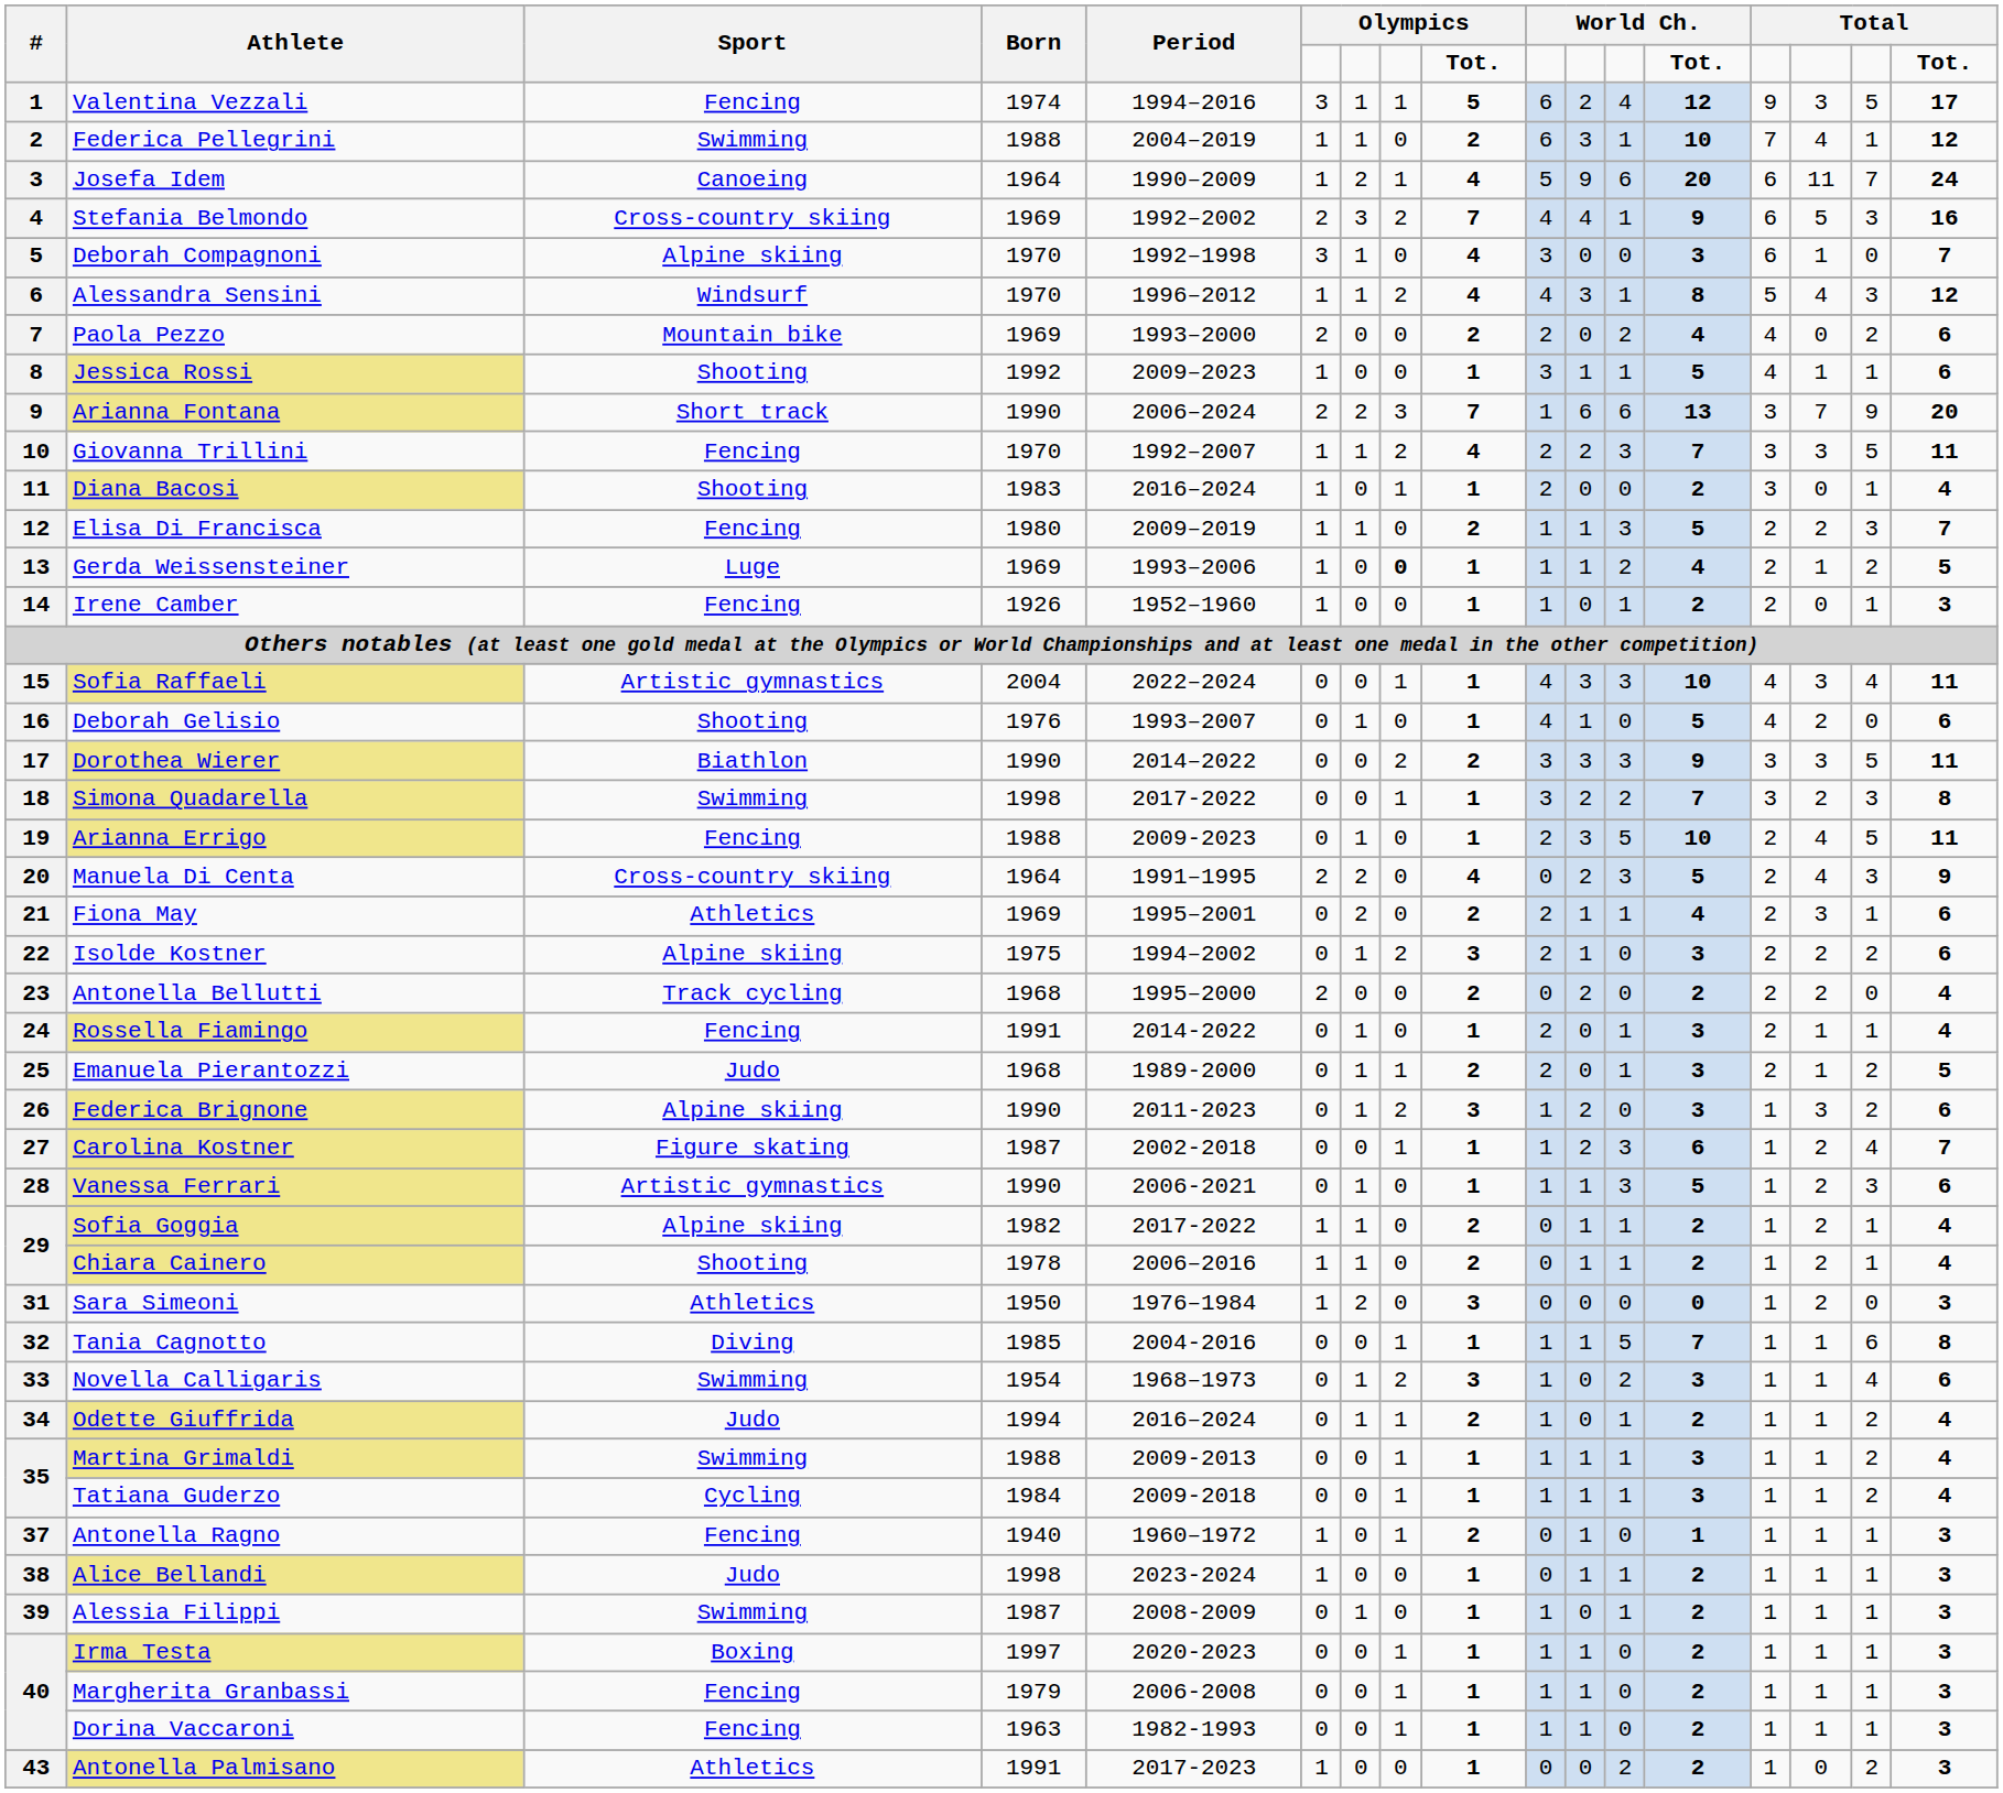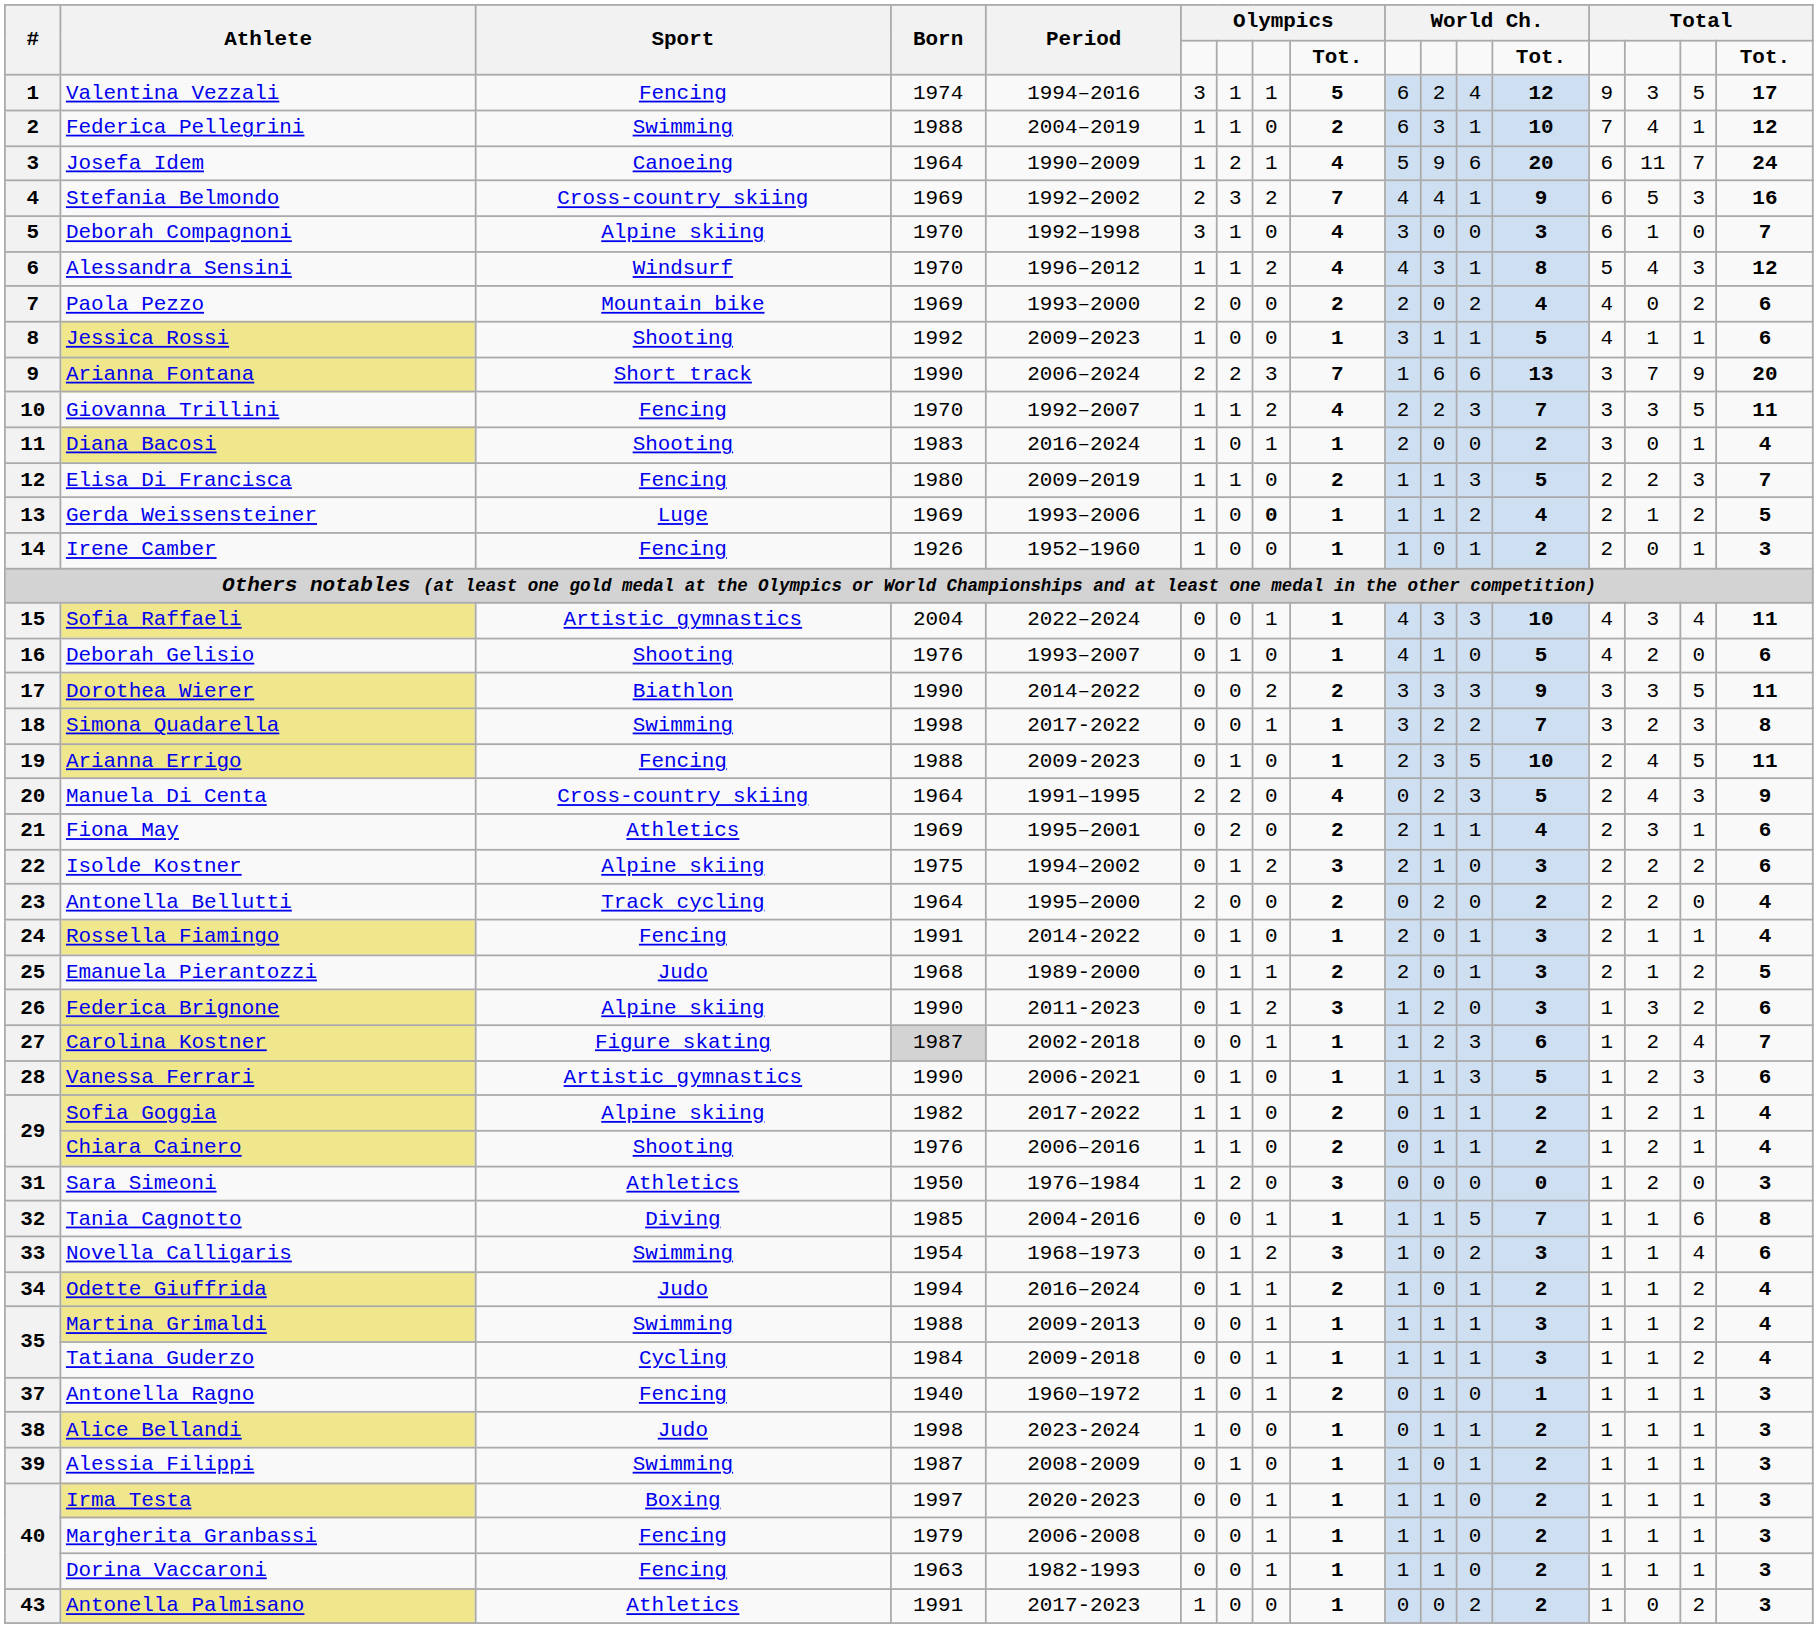Antonella Bellutti | Born: 1968 -> 1964
Carolina Kostner | Born: no background -> lightgrey background
Chiara Cainero | Born: 1978 -> 1976
